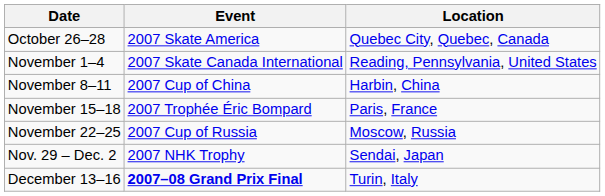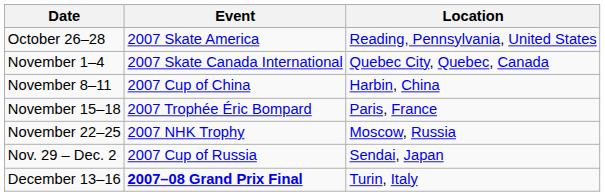October 26–28 | Location: Quebec City, Quebec, Canada -> Reading, Pennsylvania, United States
November 1–4 | Location: Reading, Pennsylvania, United States -> Quebec City, Quebec, Canada
November 22–25 | Event: 2007 Cup of Russia -> 2007 NHK Trophy
Nov. 29 – Dec. 2 | Event: 2007 NHK Trophy -> 2007 Cup of Russia
